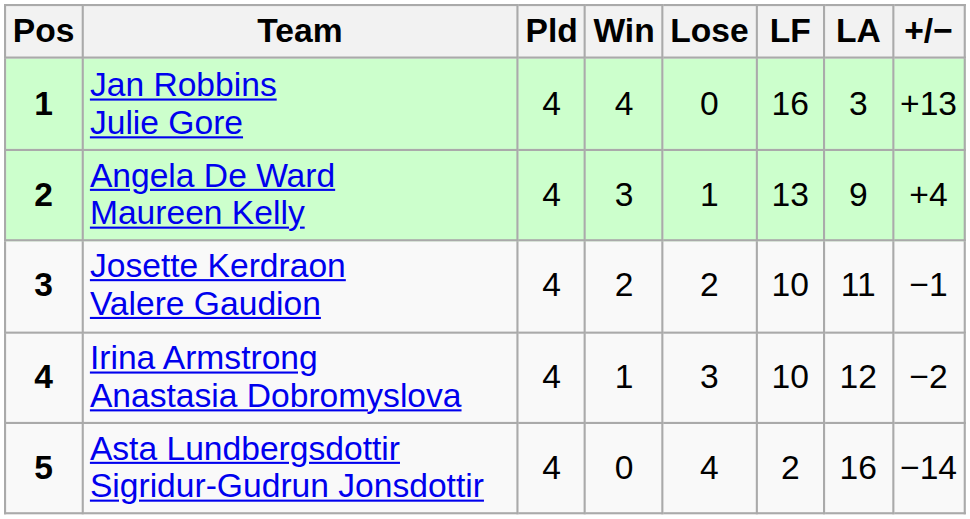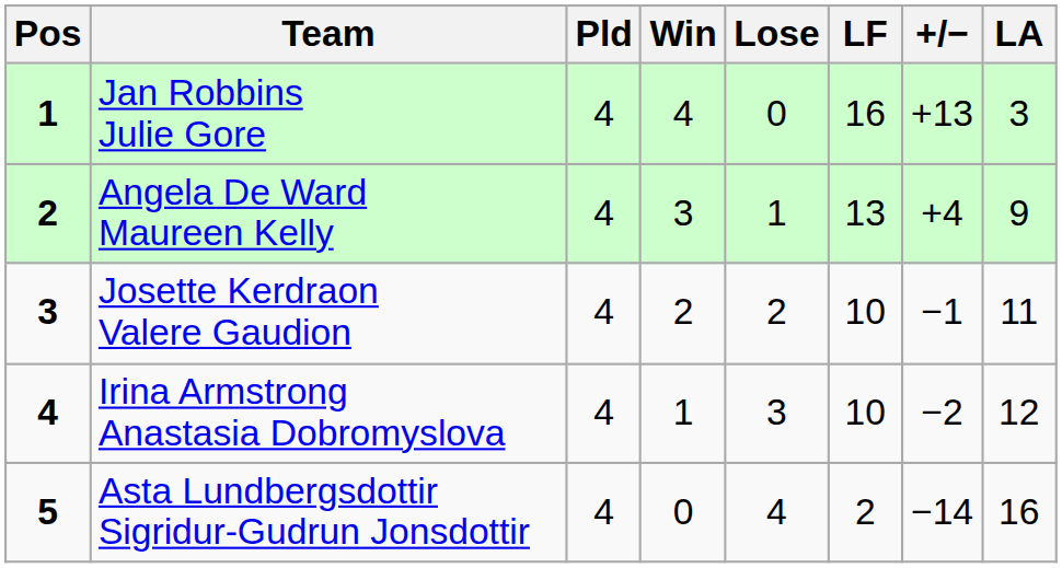columns swapped: LA <-> +/−
